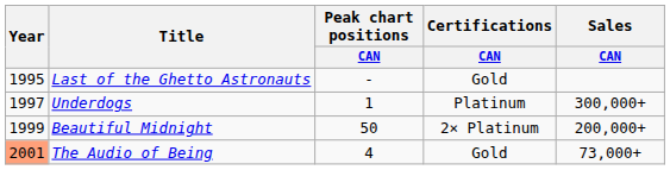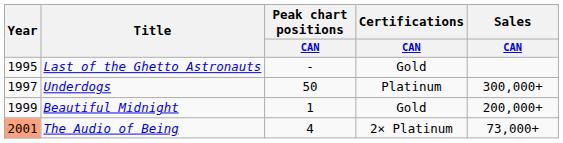Underdogs | Peak chart positions / CAN: 1 -> 50
Beautiful Midnight | Peak chart positions / CAN: 50 -> 1
Beautiful Midnight | Certifications / CAN: 2× Platinum -> Gold
The Audio of Being | Certifications / CAN: Gold -> 2× Platinum
